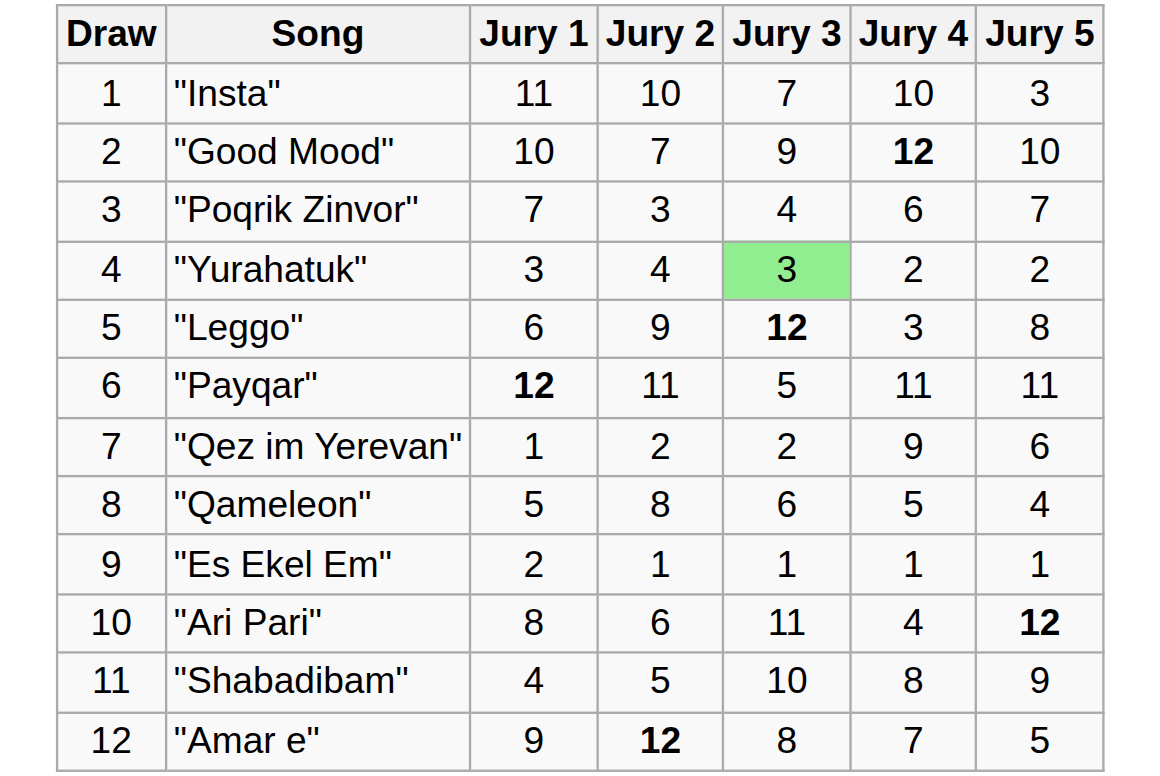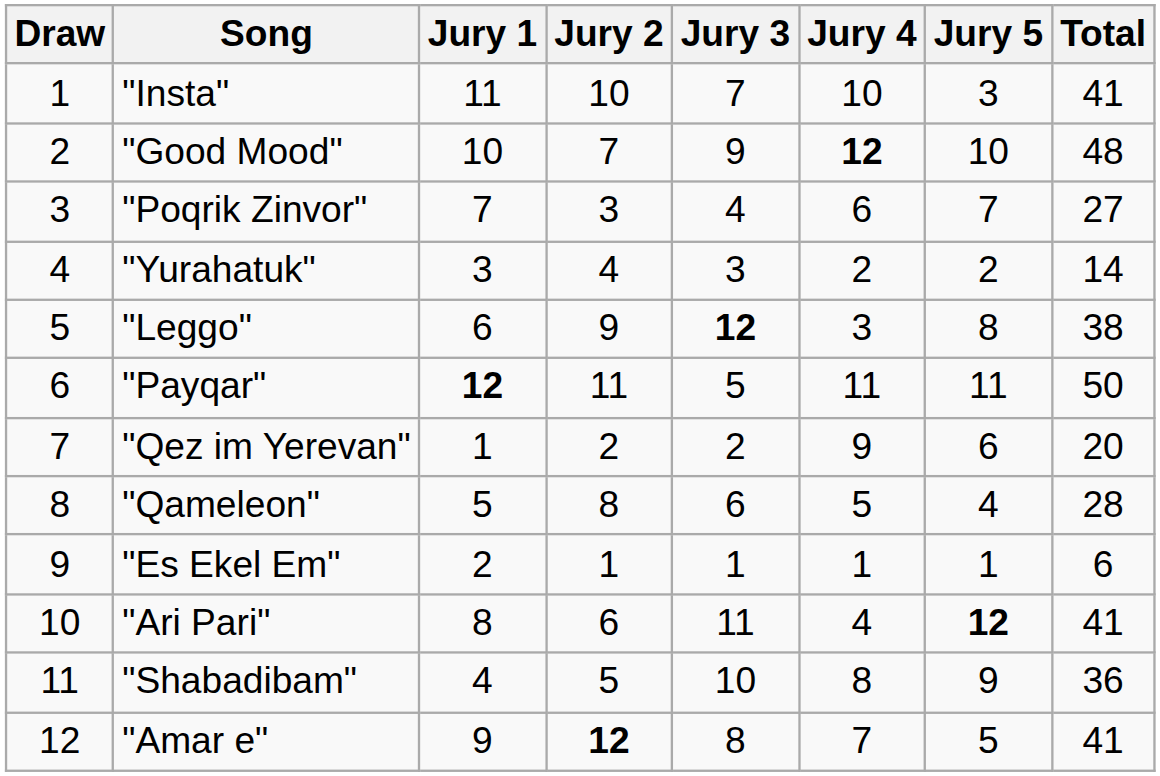+ column: Total | 41 | 48 | 27 | 14 | 38 | 50 | 20 | 28 | 6 | 41 | 36 | 41
"Yurahatuk" | Jury 3: lightgreen background -> no background
